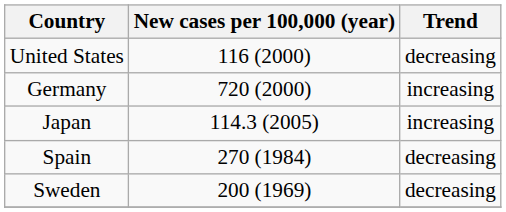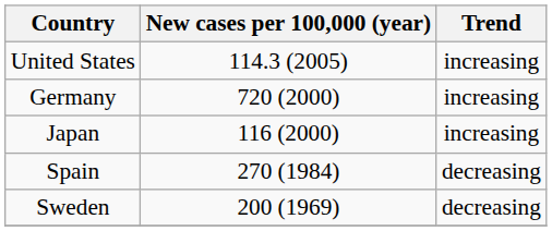United States | New cases per 100,000 (year): 116 (2000) -> 114.3 (2005)
United States | Trend: decreasing -> increasing
Japan | New cases per 100,000 (year): 114.3 (2005) -> 116 (2000)
